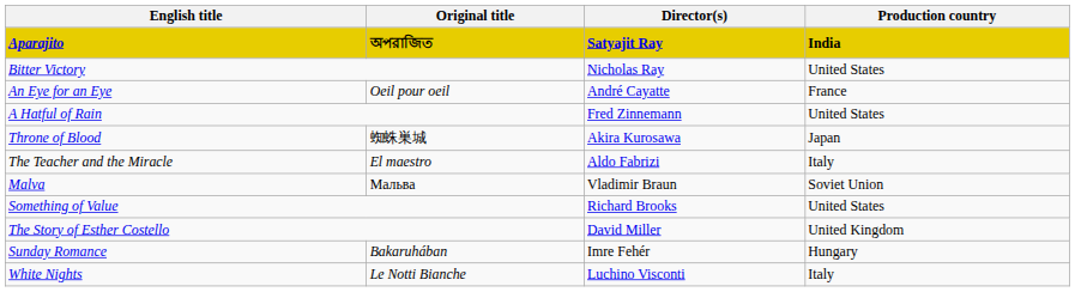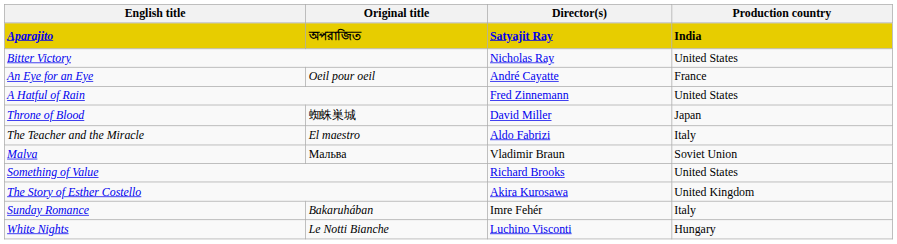Throne of Blood | Director(s): Akira Kurosawa -> David Miller
The Story of Esther Costello | Director(s): David Miller -> Akira Kurosawa
Sunday Romance | Production country: Hungary -> Italy
White Nights | Production country: Italy -> Hungary
